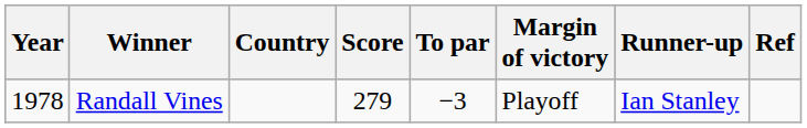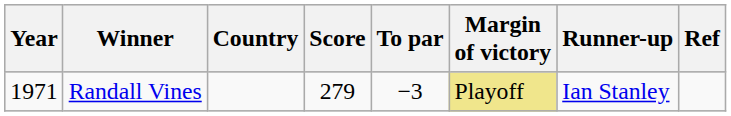Randall Vines | Year: 1978 -> 1971
Randall Vines | Margin of victory: no background -> khaki background
